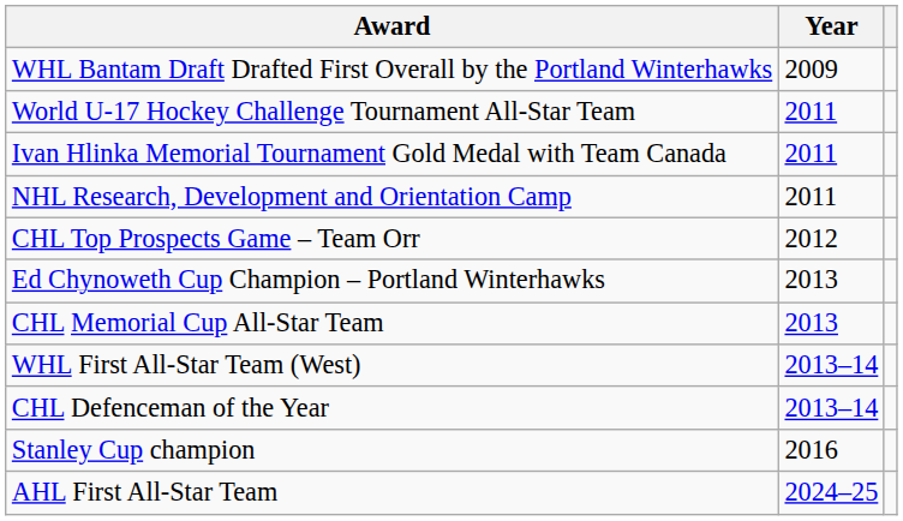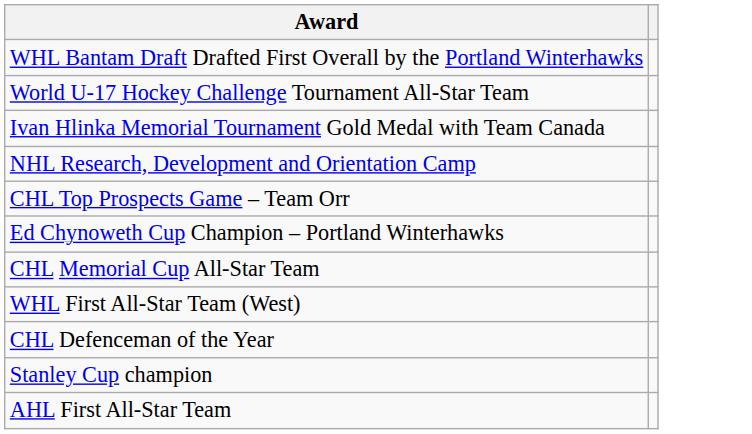- column: Year | 2009 | 2011 | 2011 | 2011 | 2012 | 2013 | 2013 | 2013–14 | 2013–14 | 2016 | 2024–25
